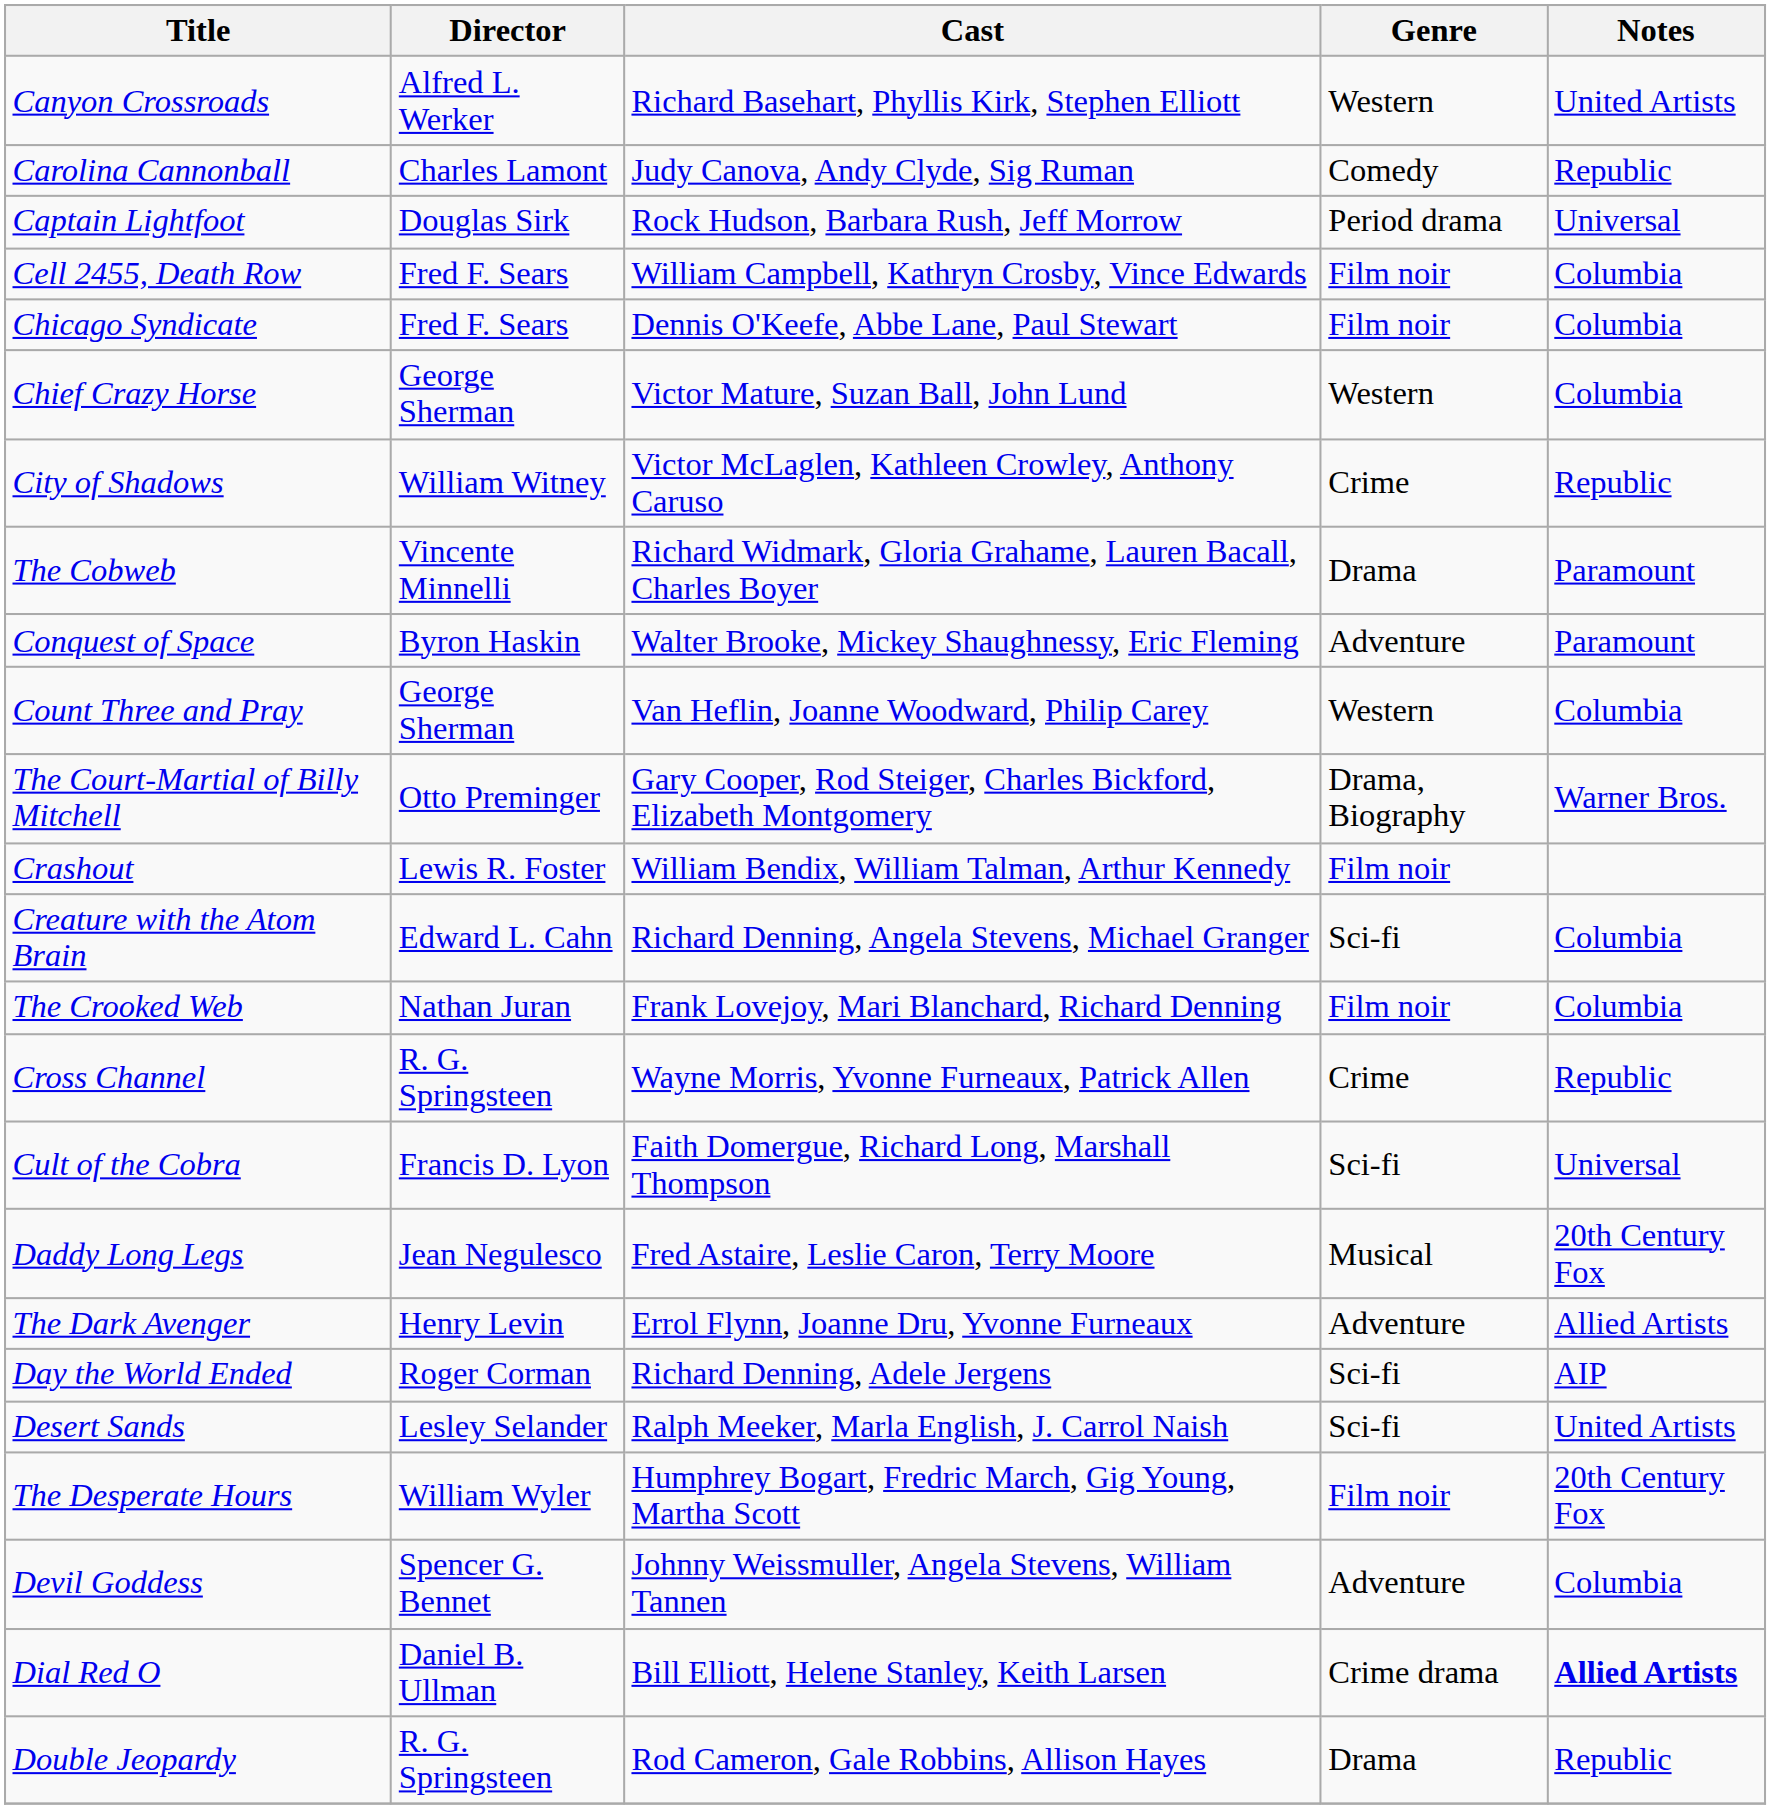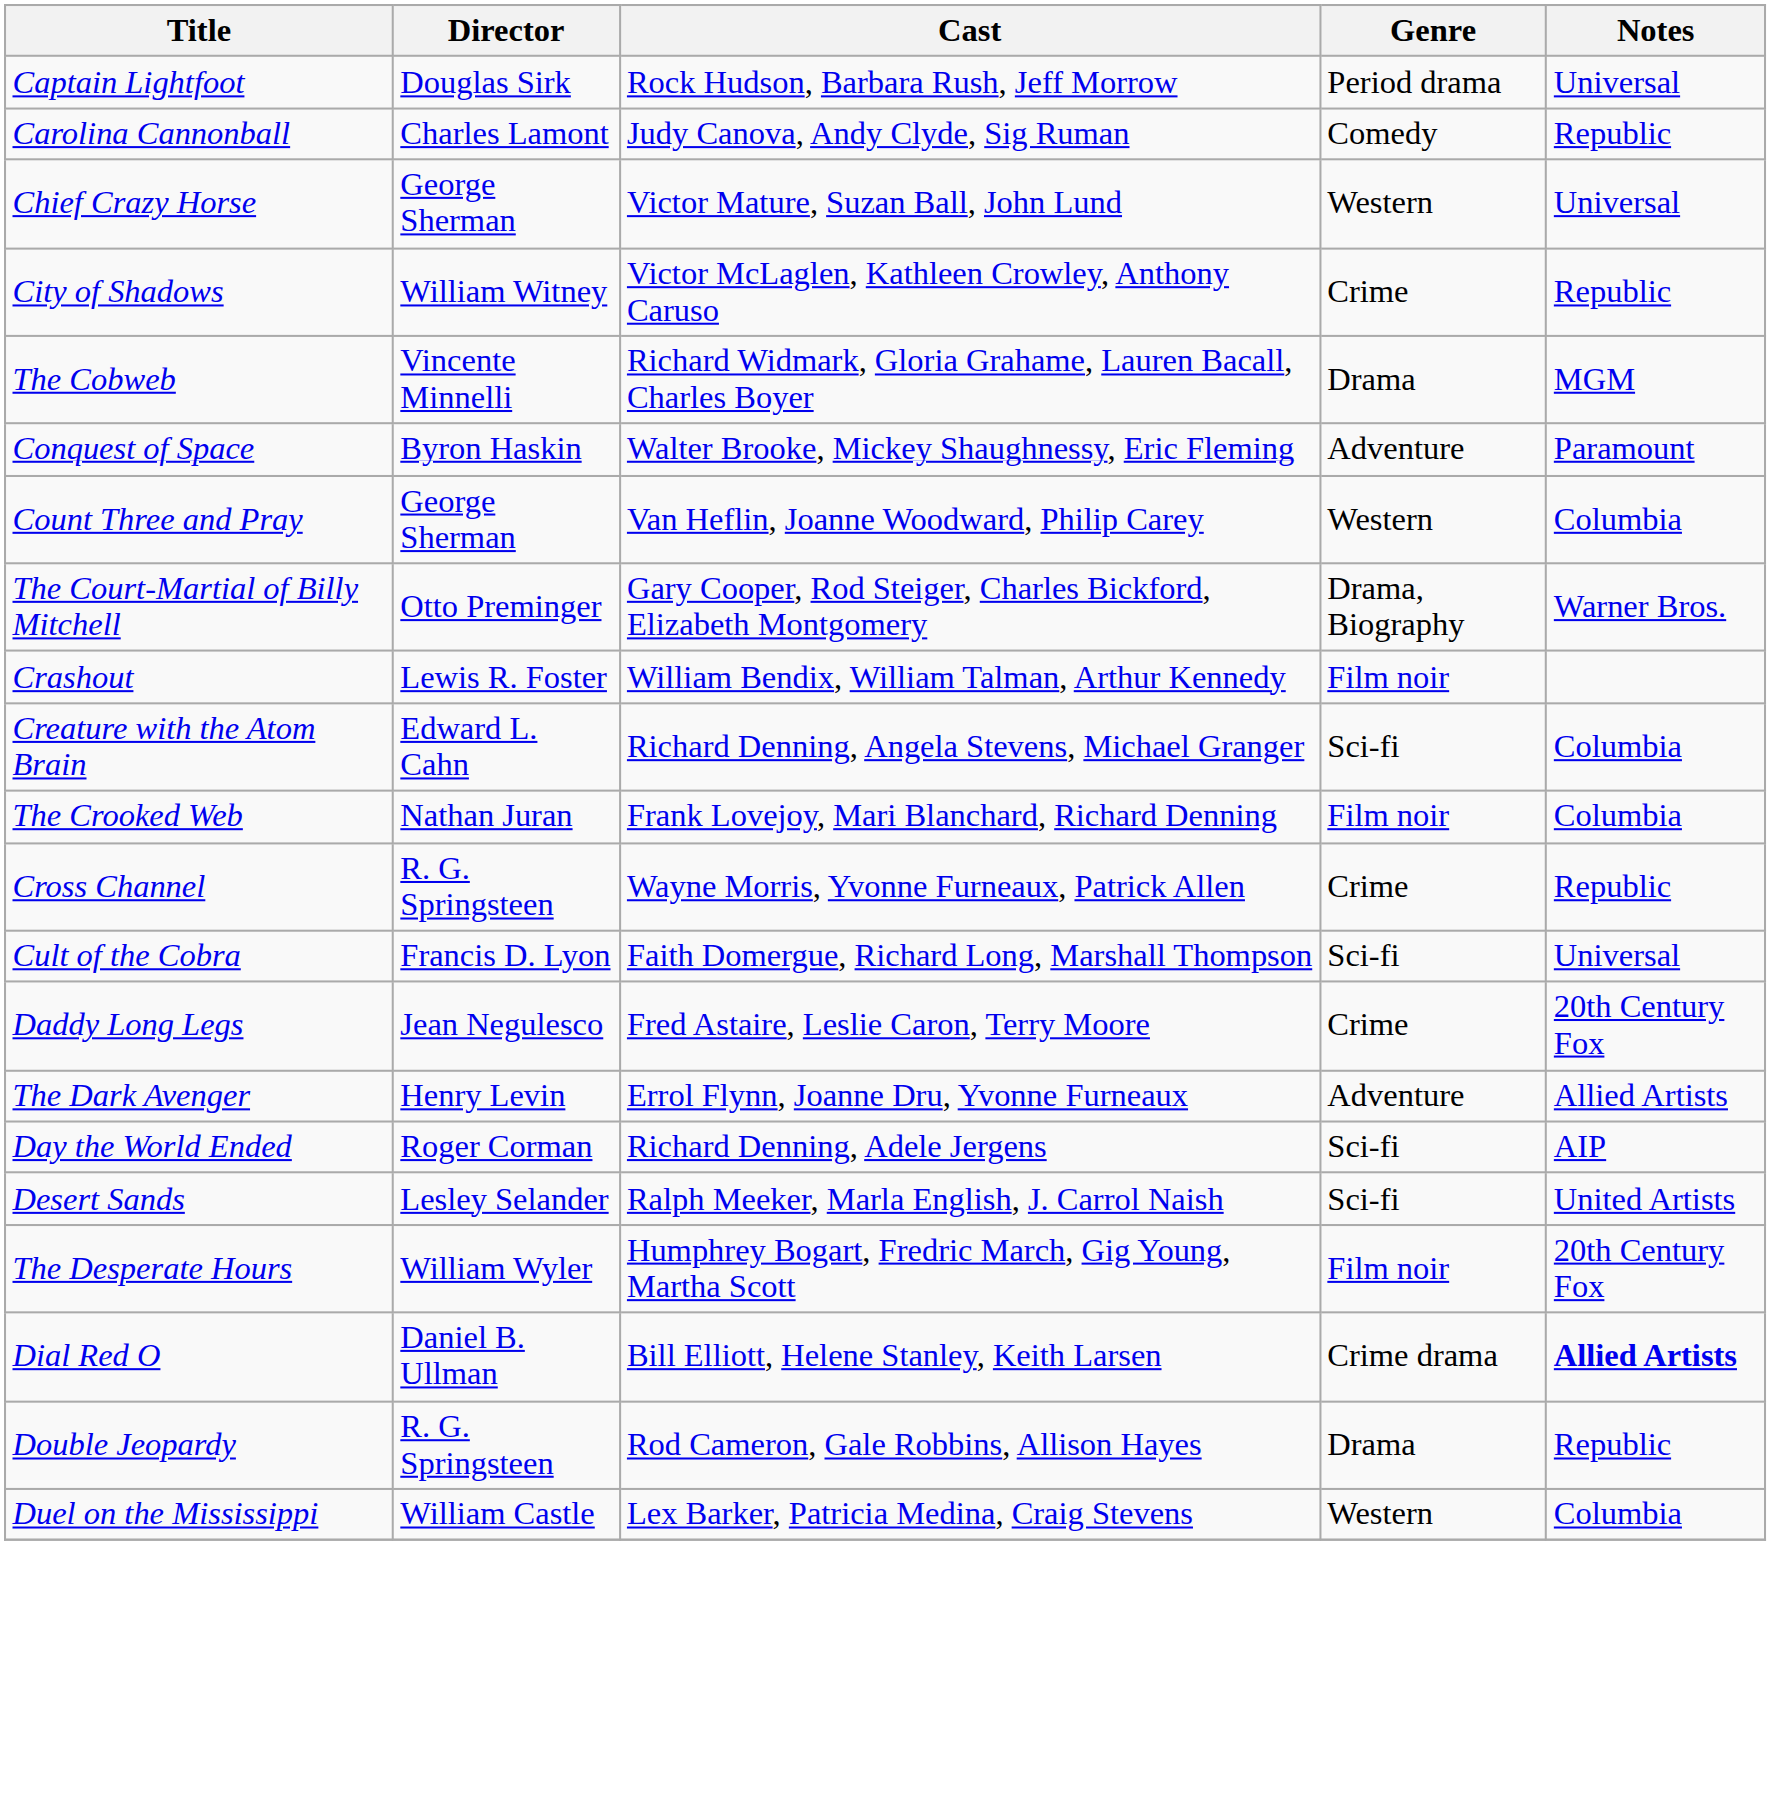- row: Canyon Crossroads | Alfred L. Werker | Richard Basehart, Phyllis Kirk, Stephen Elliott | Western | United Artists
rows swapped: Captain Lightfoot <-> Carolina Cannonball
- row: Cell 2455, Death Row | Fred F. Sears | William Campbell, Kathryn Crosby, Vince Edwards | Film noir | Columbia
- row: Chicago Syndicate | Fred F. Sears | Dennis O'Keefe, Abbe Lane, Paul Stewart | Film noir | Columbia
Chief Crazy Horse | Notes: Columbia -> Universal
The Cobweb | Notes: Paramount -> MGM
Daddy Long Legs | Genre: Musical -> Crime
- row: Devil Goddess | Spencer G. Bennet | Johnny Weissmuller, Angela Stevens, William Tannen | Adventure | Columbia
+ row: Duel on the Mississippi | William Castle | Lex Barker, Patricia Medina, Craig Stevens | Western | Columbia
